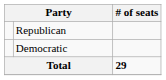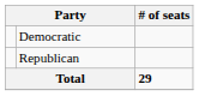rows swapped: Republican <-> Democratic
